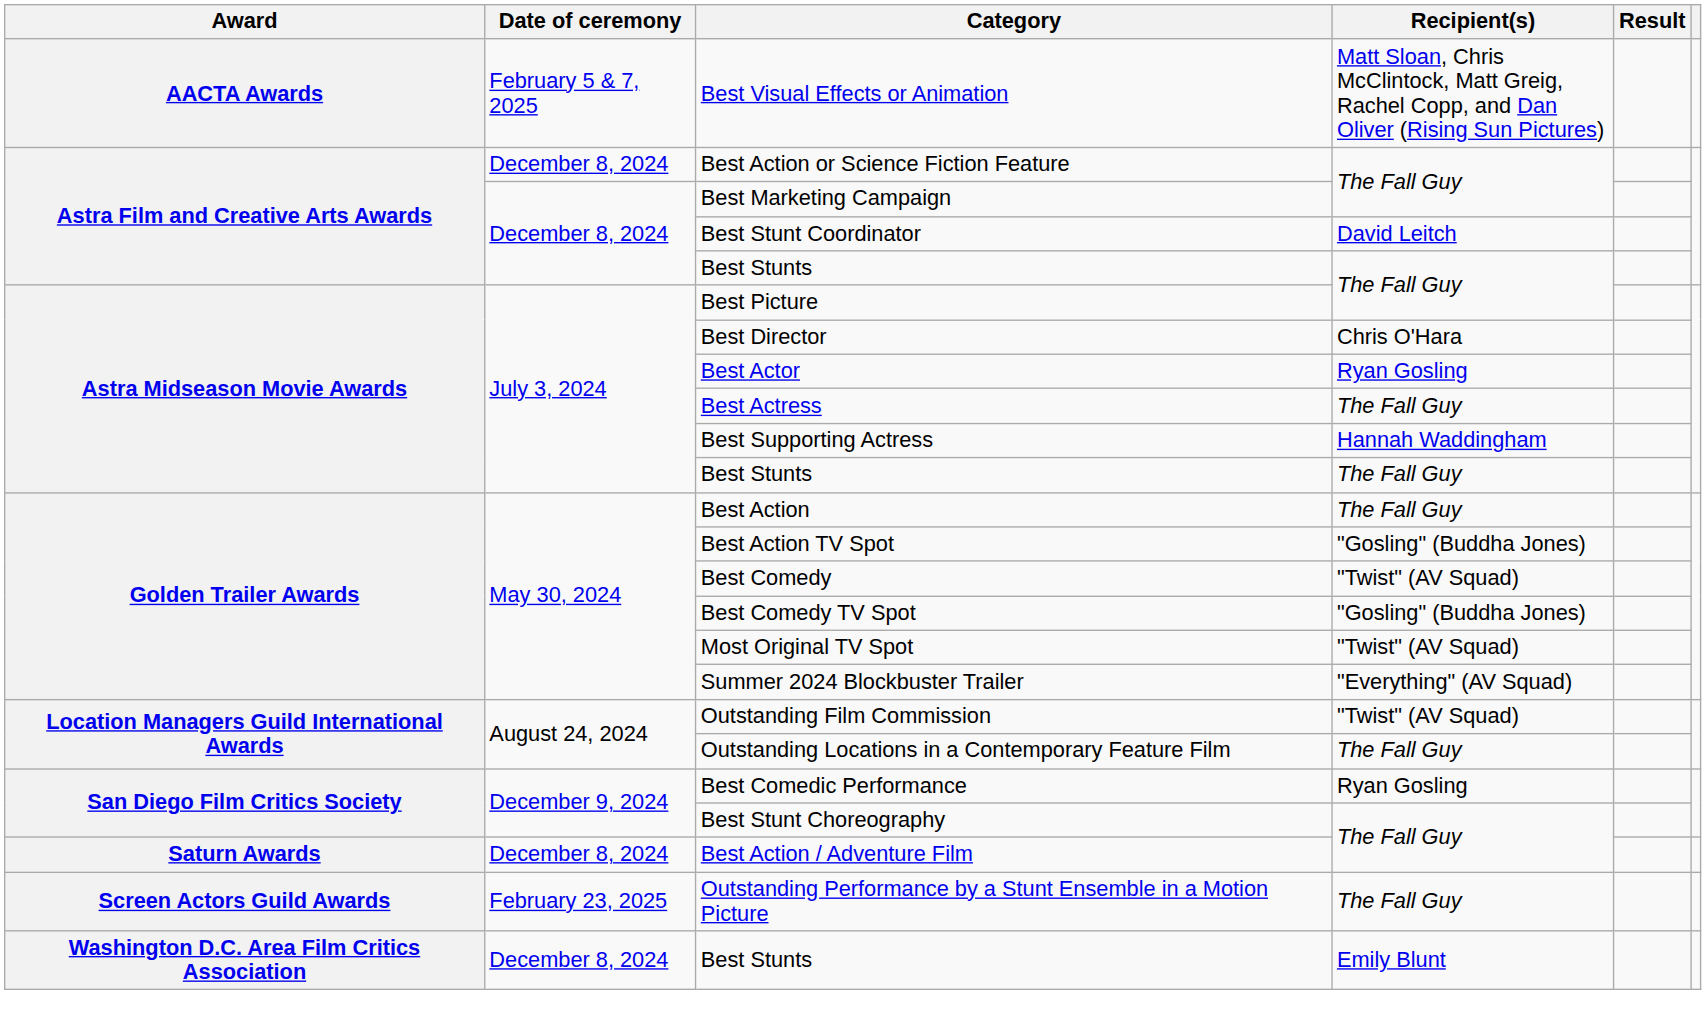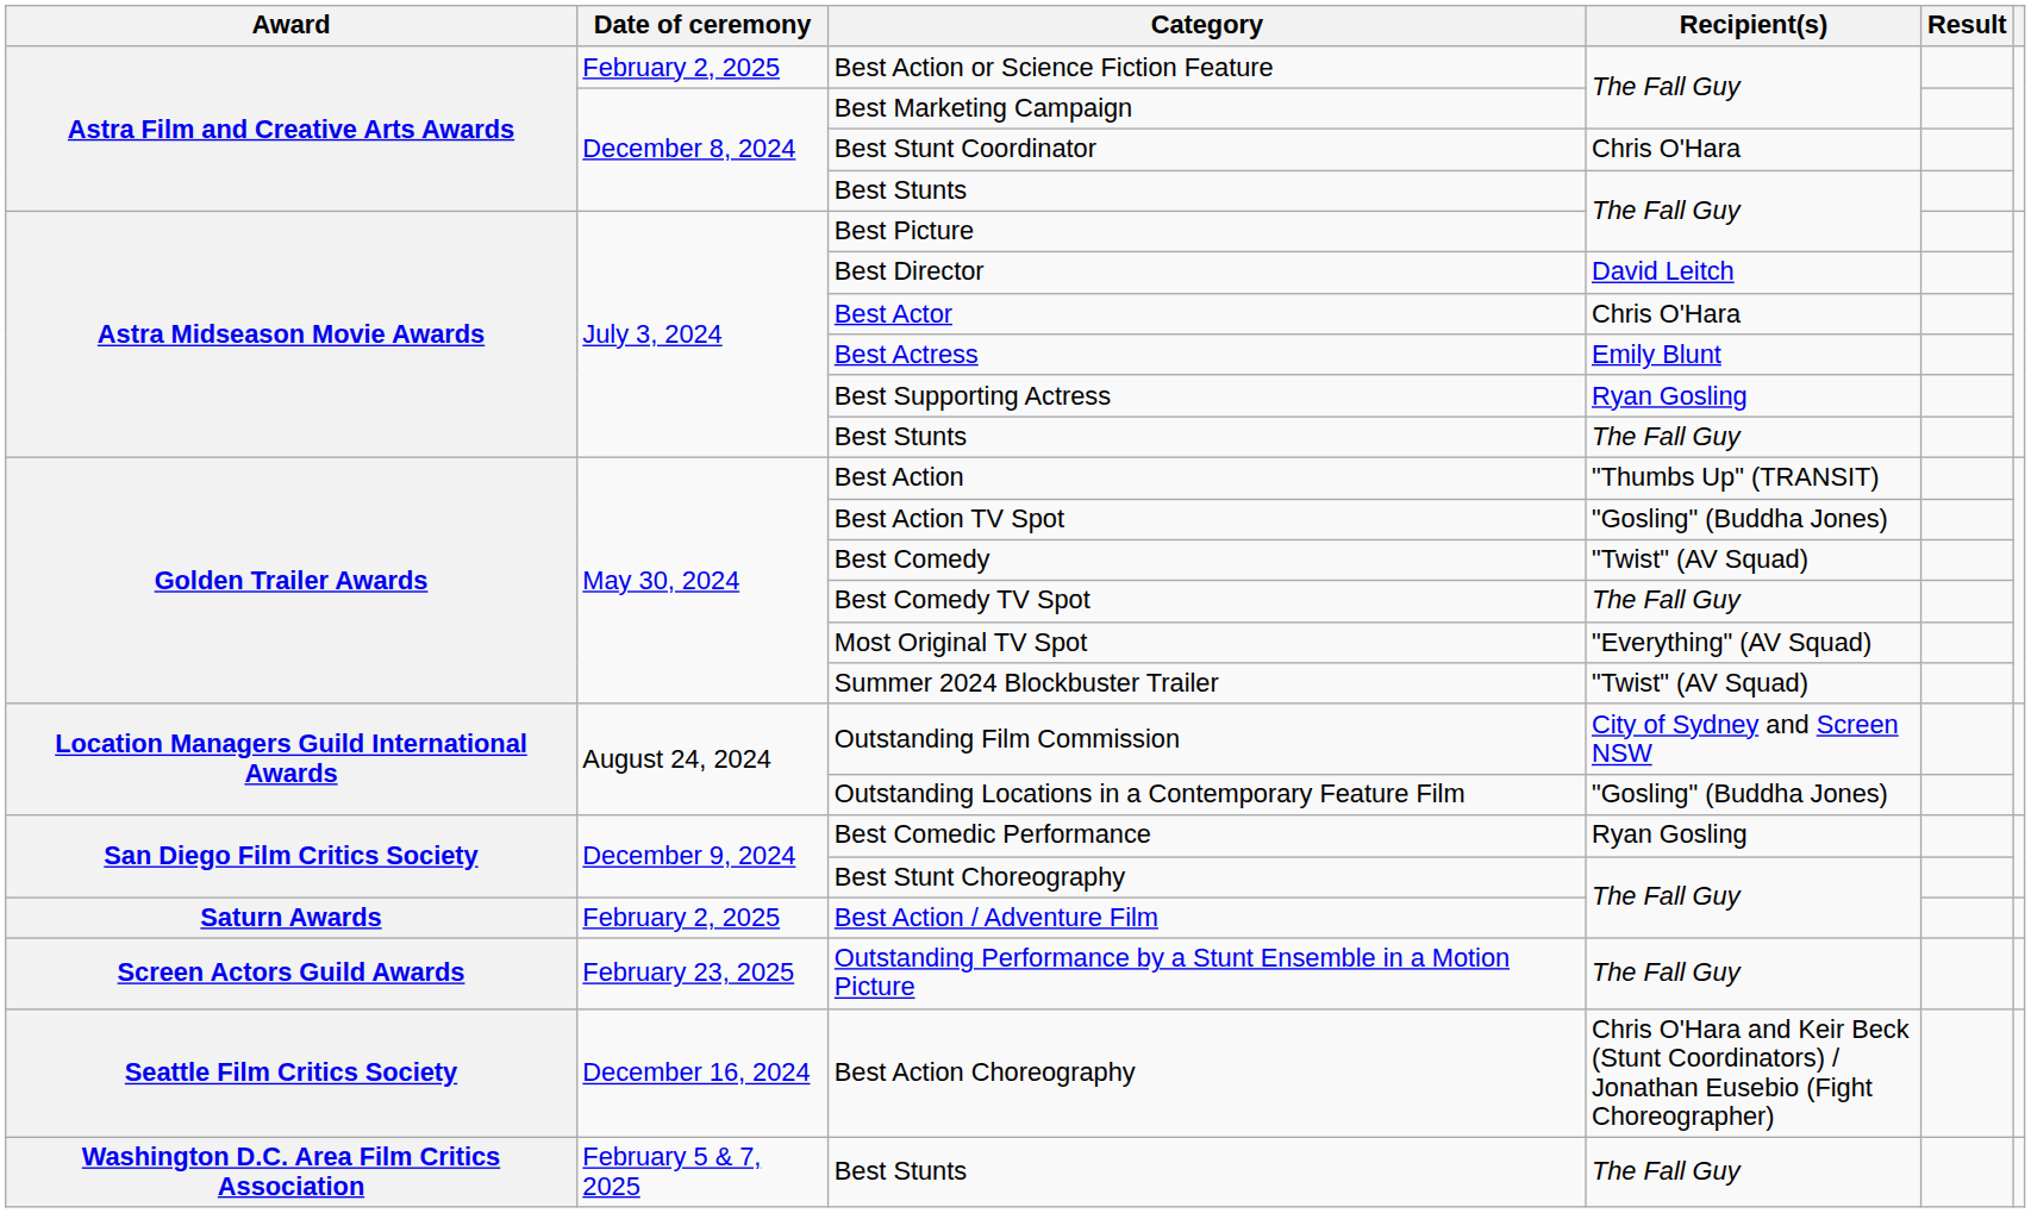- row: AACTA Awards | February 5 & 7, 2025 | Best Visual Effects or Animation | Matt Sloan, Chris McClintock, Matt Greig, Rachel Copp, and Dan Oliver (Rising Sun Pictures)
Best Action or Science Fiction Feature | Date of ceremony: December 8, 2024 -> February 2, 2025
Best Stunt Coordinator | Recipient(s): David Leitch -> Chris O'Hara
Best Director | Recipient(s): Chris O'Hara -> David Leitch
Best Actor | Recipient(s): Ryan Gosling -> Chris O'Hara
Best Actress | Recipient(s): The Fall Guy -> Emily Blunt
Best Supporting Actress | Recipient(s): Hannah Waddingham -> Ryan Gosling
Best Action | Recipient(s): The Fall Guy -> "Thumbs Up" (TRANSIT)
Best Comedy TV Spot | Recipient(s): "Gosling" (Buddha Jones) -> The Fall Guy
Most Original TV Spot | Recipient(s): "Twist" (AV Squad) -> "Everything" (AV Squad)
Summer 2024 Blockbuster Trailer | Recipient(s): "Everything" (AV Squad) -> "Twist" (AV Squad)
Outstanding Film Commission | Recipient(s): "Twist" (AV Squad) -> City of Sydney and Screen NSW
Outstanding Locations in a Contemporary Feature Film | Recipient(s): The Fall Guy -> "Gosling" (Buddha Jones)
Best Action / Adventure Film | Date of ceremony: December 8, 2024 -> February 2, 2025
+ row: Seattle Film Critics Society | December 16, 2024 | Best Action Choreography | Chris O'Hara and Keir Beck (Stunt Coordinators) / Jonathan Eusebio (Fight Choreographer)
Washington D.C. Area Film Critics Association / Best Stunts | Date of ceremony: December 8, 2024 -> February 5 & 7, 2025
Washington D.C. Area Film Critics Association / Best Stunts | Recipient(s): Emily Blunt -> The Fall Guy
